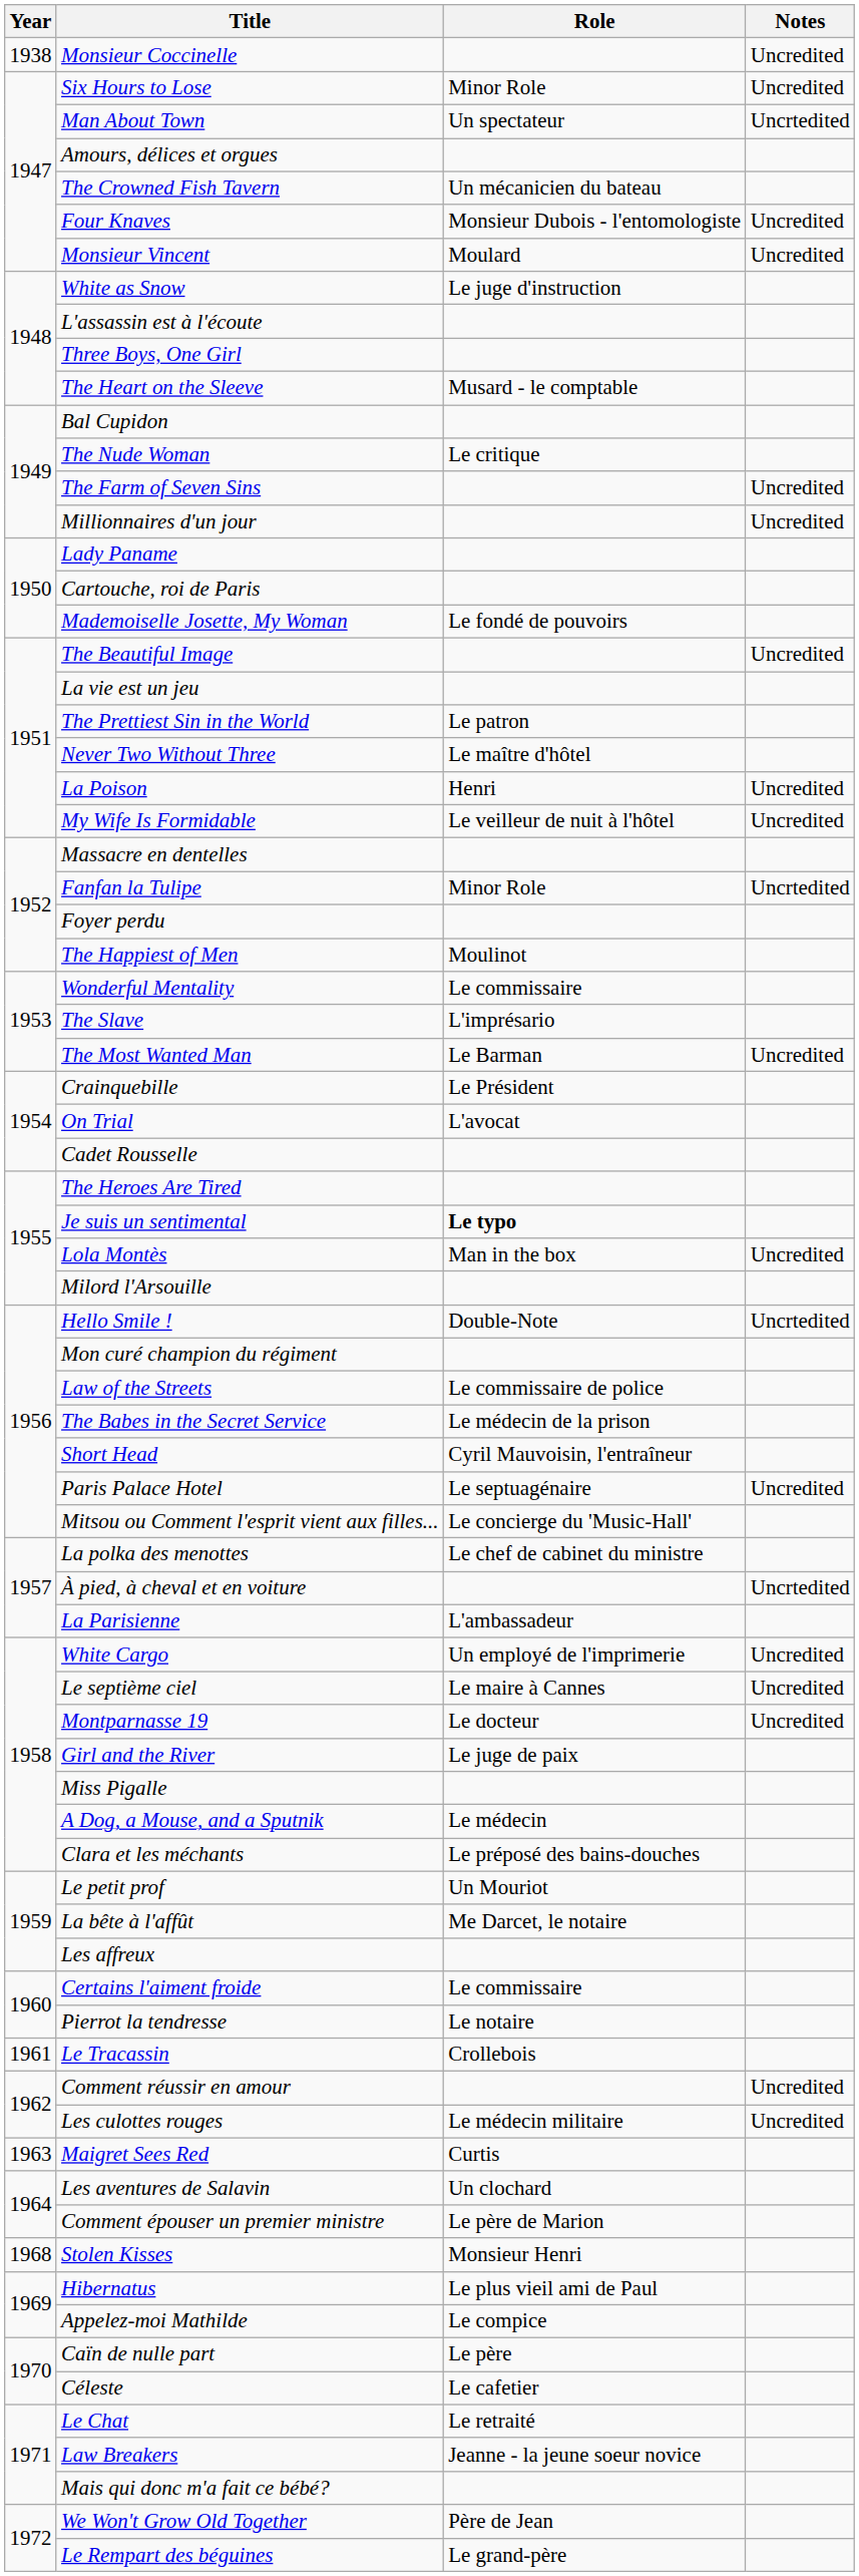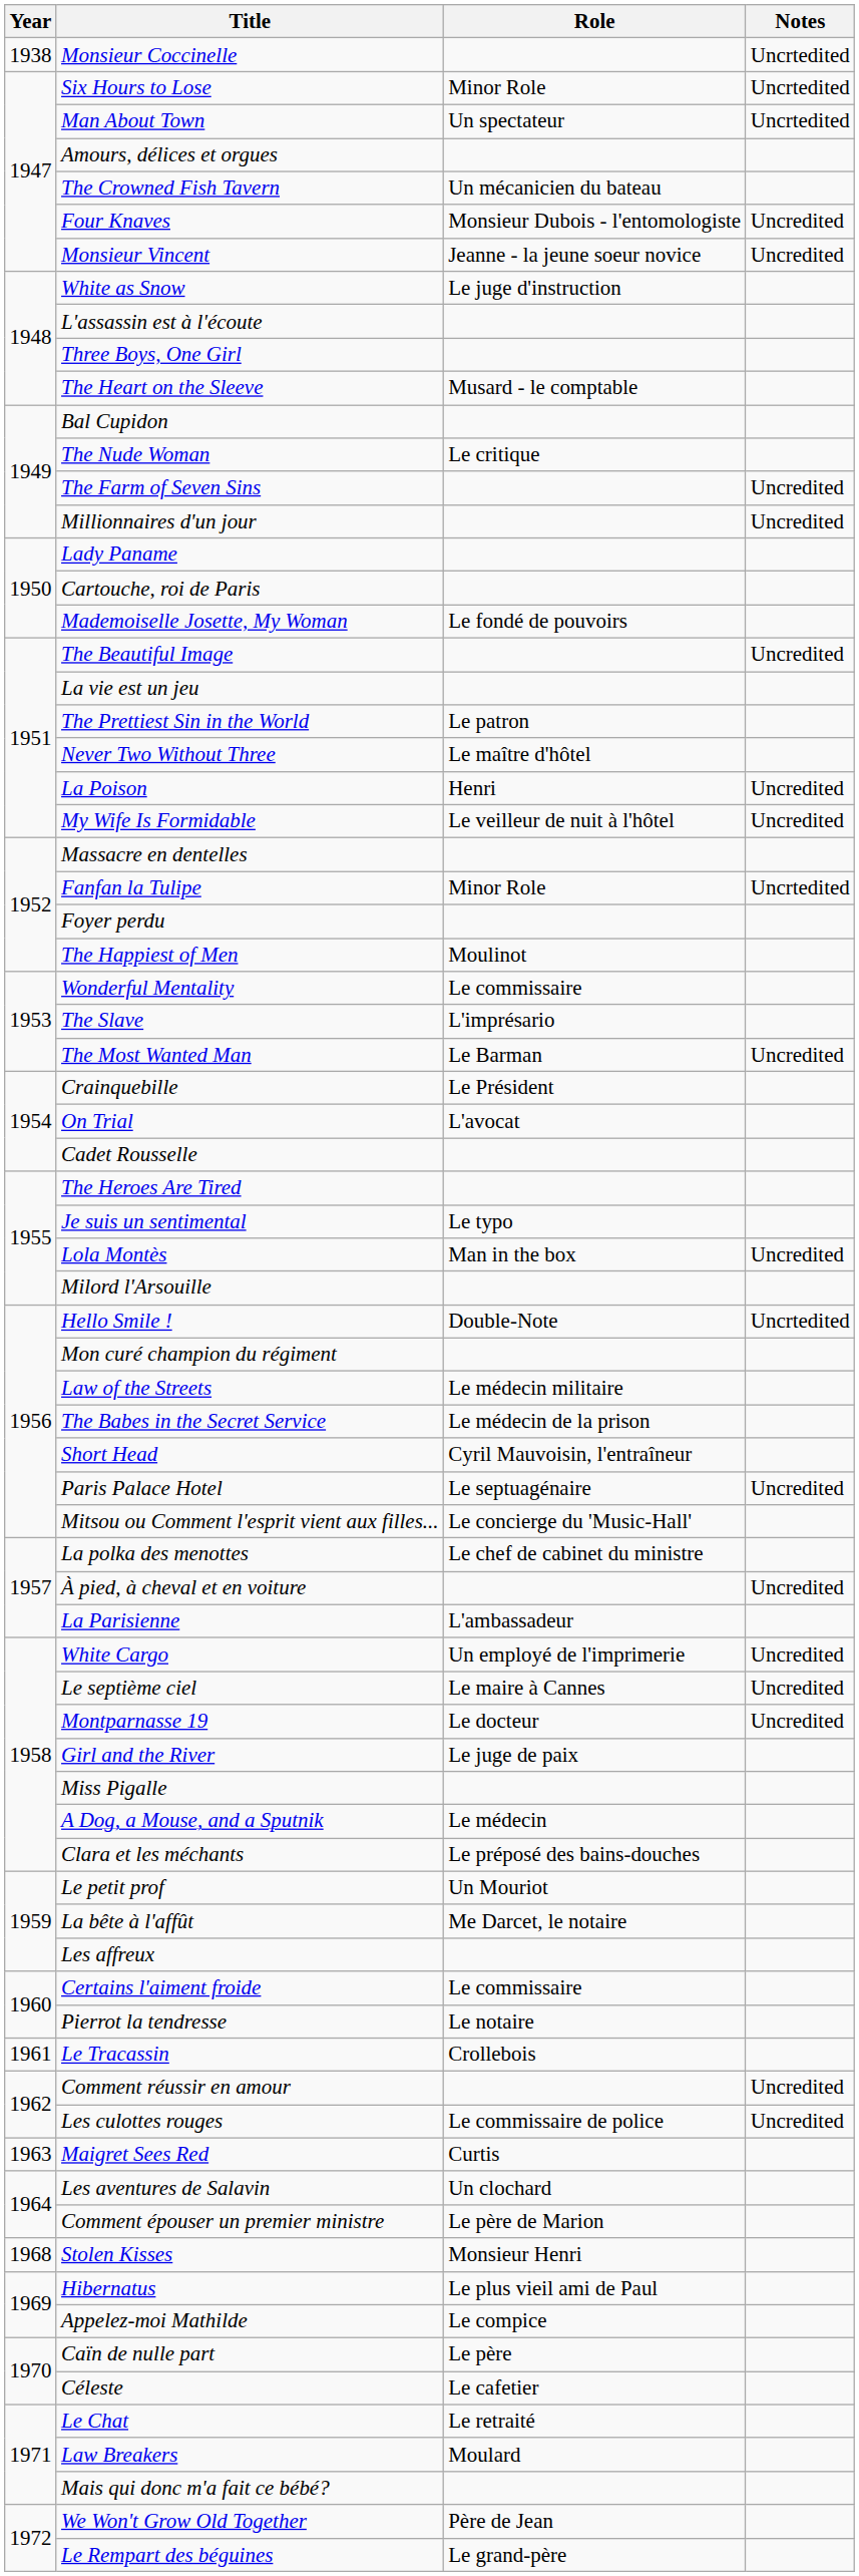Monsieur Coccinelle | Notes: Uncredited -> Uncrtedited
Six Hours to Lose | Notes: Uncredited -> Uncrtedited
Monsieur Vincent | Role: Moulard -> Jeanne - la jeune soeur novice
Je suis un sentimental | Role: bold -> normal
Law of the Streets | Role: Le commissaire de police -> Le médecin militaire
À pied, à cheval et en voiture | Notes: Uncrtedited -> Uncredited
Les culottes rouges | Role: Le médecin militaire -> Le commissaire de police
Law Breakers | Role: Jeanne - la jeune soeur novice -> Moulard
